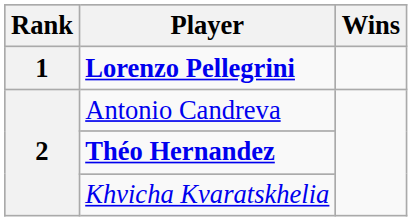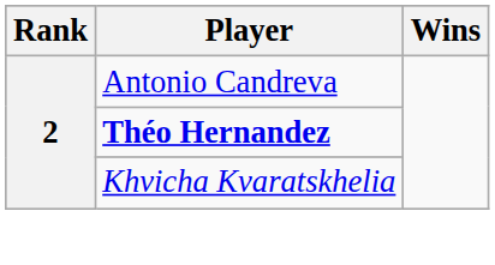- row: 1 | Lorenzo Pellegrini
